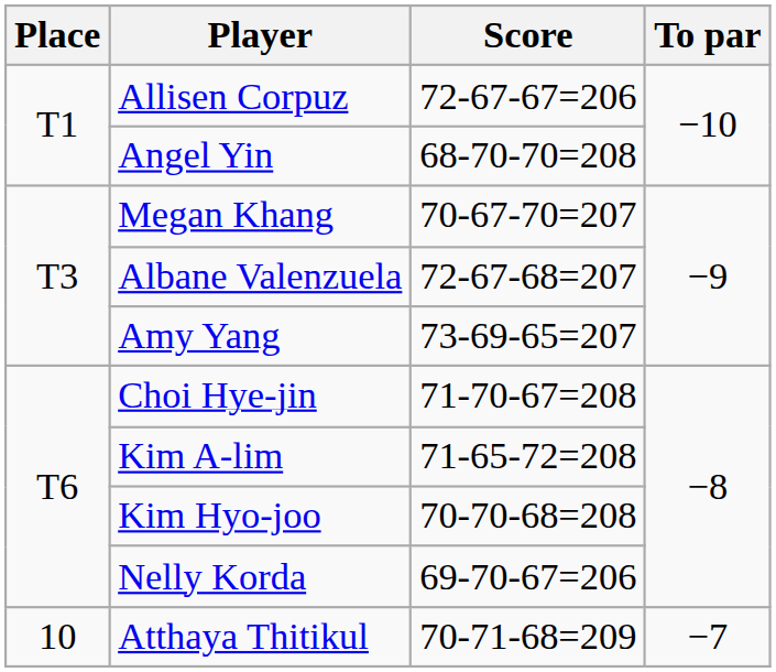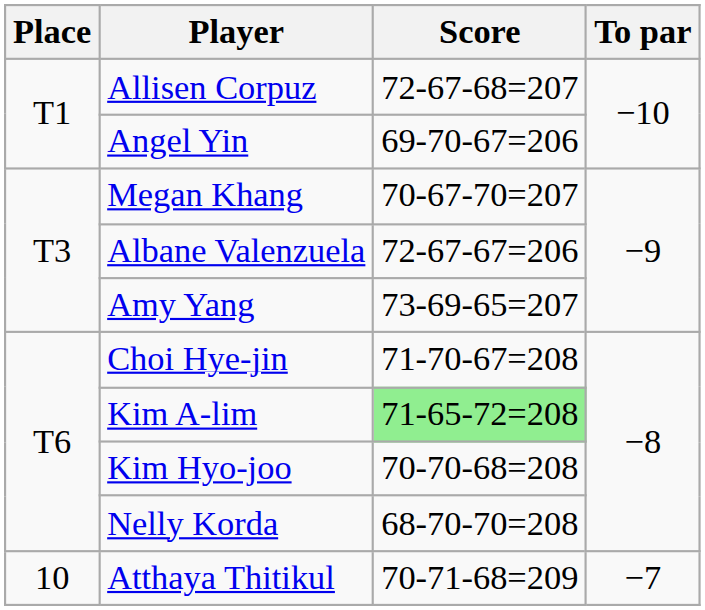Allisen Corpuz | Score: 72-67-67=206 -> 72-67-68=207
Angel Yin | Score: 68-70-70=208 -> 69-70-67=206
Albane Valenzuela | Score: 72-67-68=207 -> 72-67-67=206
Kim A-lim | Score: no background -> lightgreen background
Nelly Korda | Score: 69-70-67=206 -> 68-70-70=208
